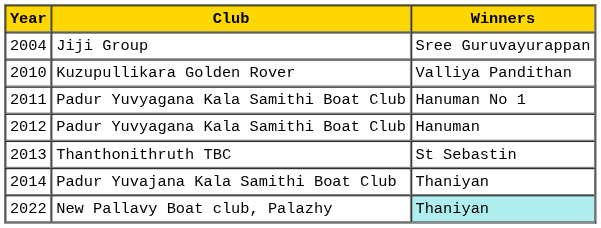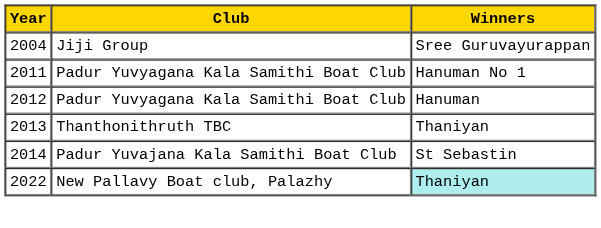- row: 2010 | Kuzupullikara Golden Rover | Valliya Pandithan
2013 | Winners: St Sebastin -> Thaniyan
2014 | Winners: Thaniyan -> St Sebastin
